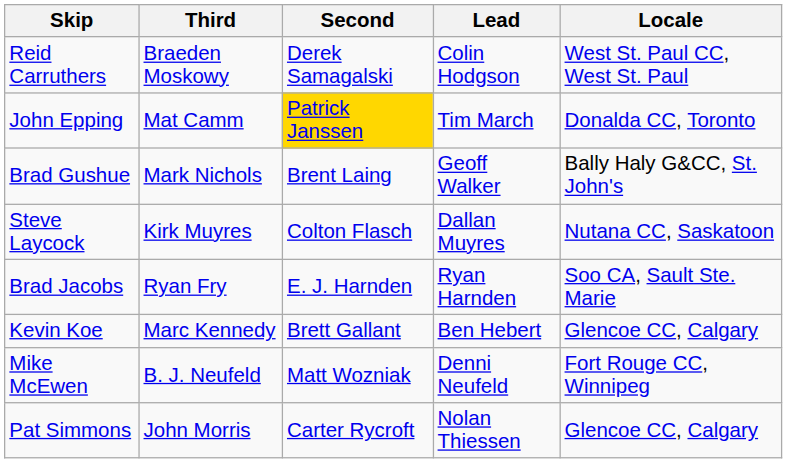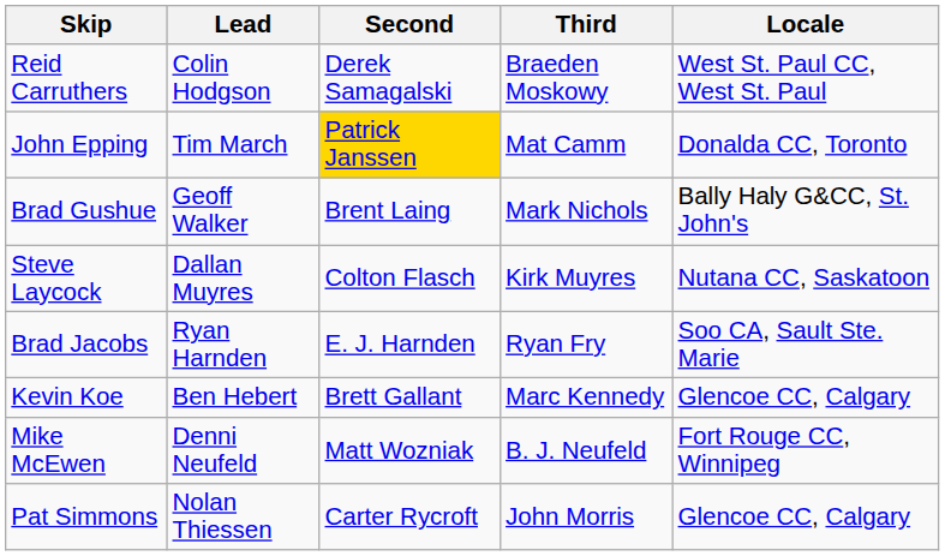columns swapped: Third <-> Lead
